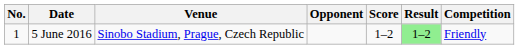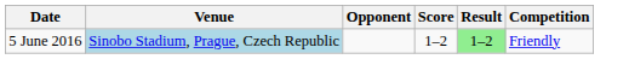- column: No. | 1
5 June 2016 | Venue: no background -> lightblue background
